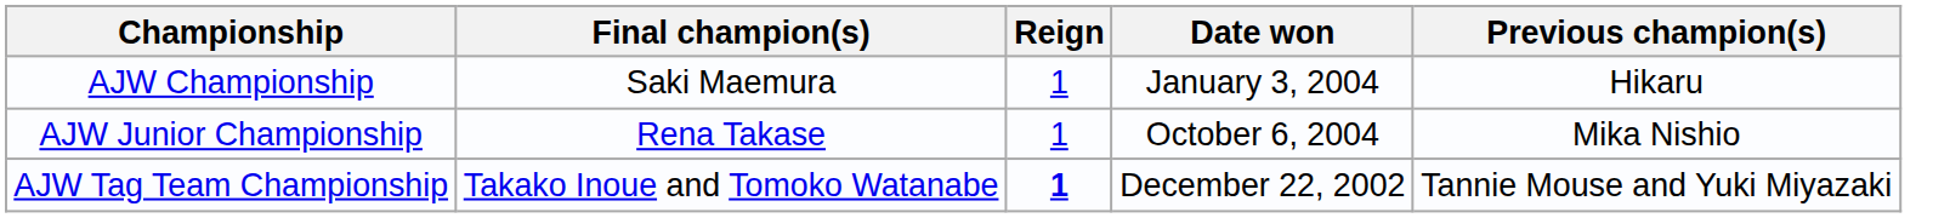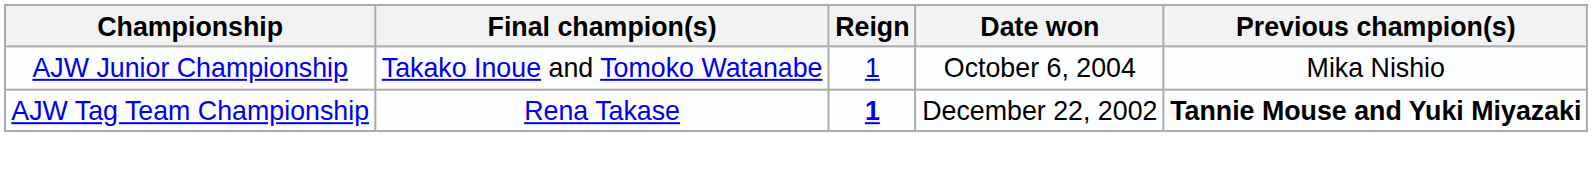- row: AJW Championship | Saki Maemura | 1 | January 3, 2004 | Hikaru
AJW Junior Championship | Final champion(s): Rena Takase -> Takako Inoue and Tomoko Watanabe
AJW Tag Team Championship | Final champion(s): Takako Inoue and Tomoko Watanabe -> Rena Takase
AJW Tag Team Championship | Previous champion(s): normal -> bold
